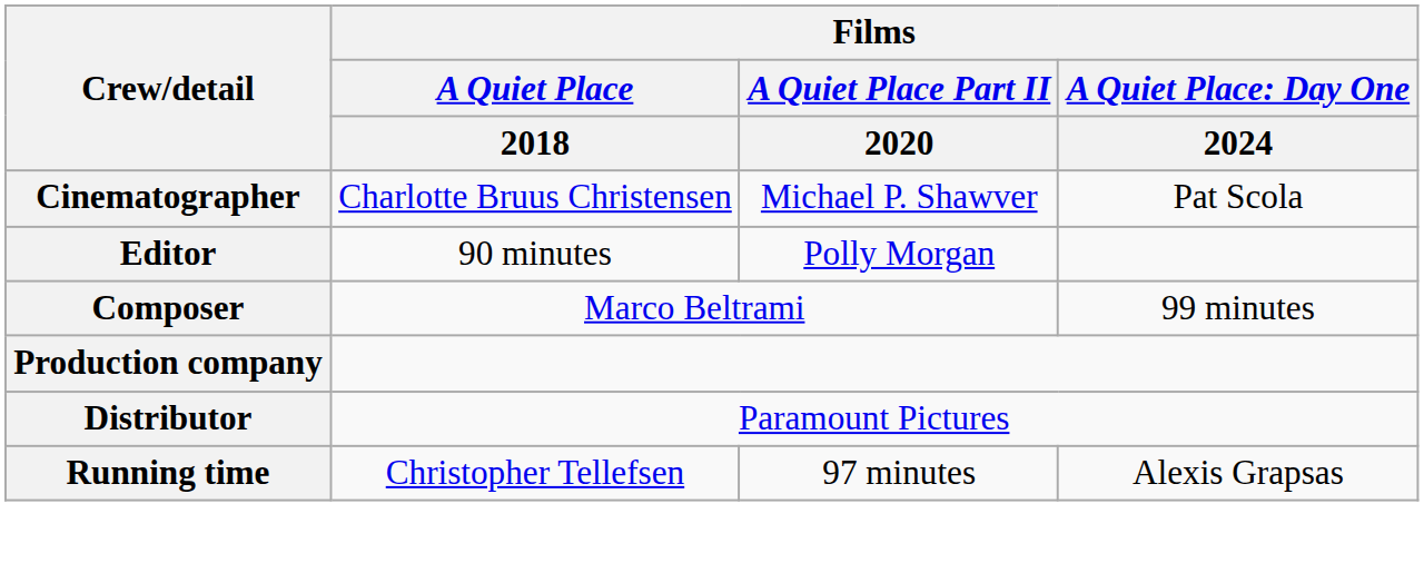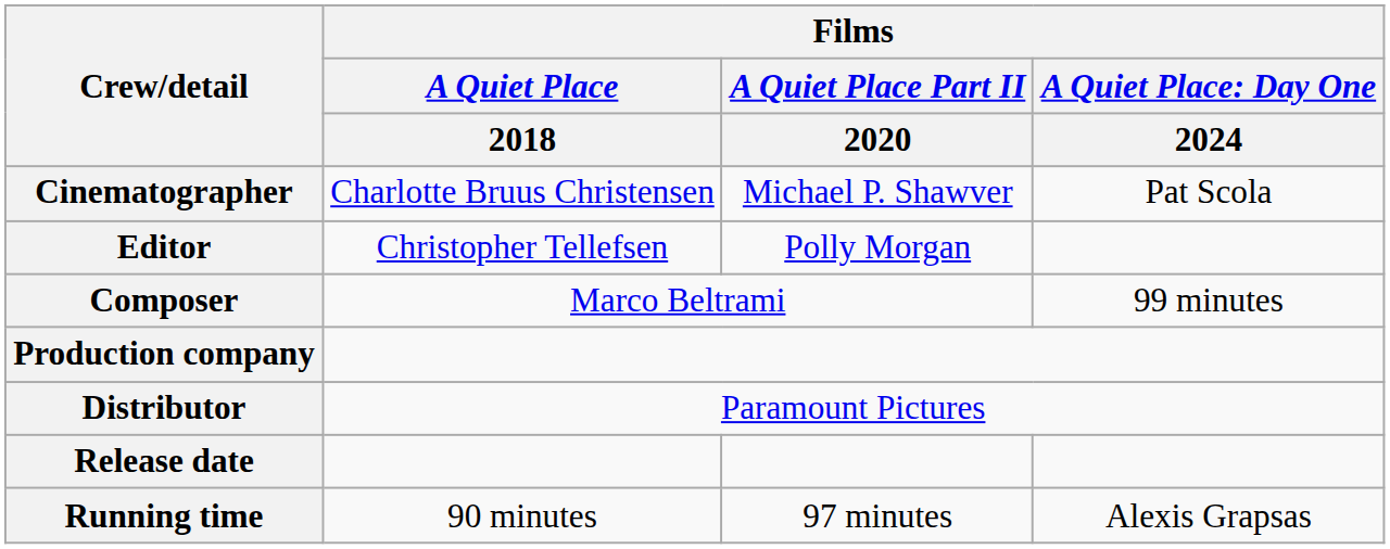Editor | Films / A Quiet Place / 2018: 90 minutes -> Christopher Tellefsen
+ row: Release date
Running time | Films / A Quiet Place / 2018: Christopher Tellefsen -> 90 minutes
